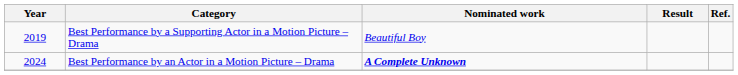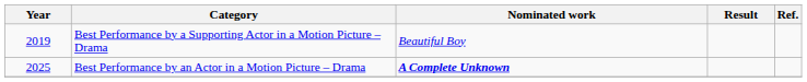Best Performance by an Actor in a Motion Picture – Drama | Year: 2024 -> 2025
